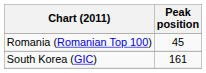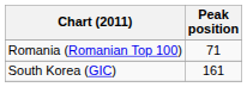Romania (Romanian Top 100) | Peak position: 45 -> 71
